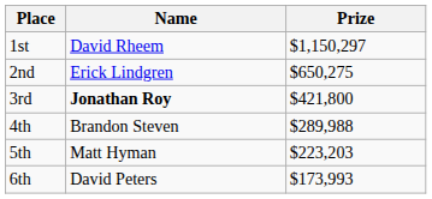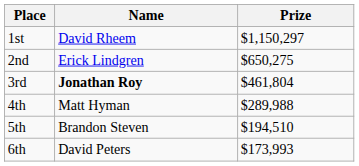3rd | Prize: $421,800 -> $461,804
4th | Name: Brandon Steven -> Matt Hyman
5th | Name: Matt Hyman -> Brandon Steven
5th | Prize: $223,203 -> $194,510
